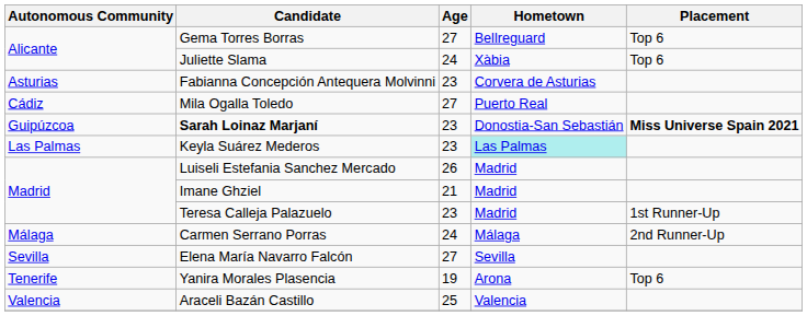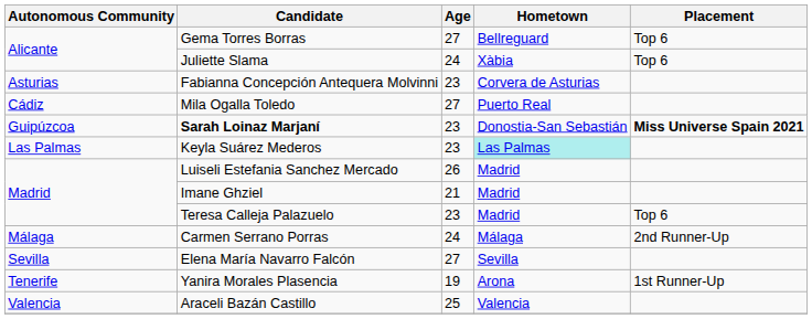Teresa Calleja Palazuelo | Placement: 1st Runner-Up -> Top 6
Yanira Morales Plasencia | Placement: Top 6 -> 1st Runner-Up
